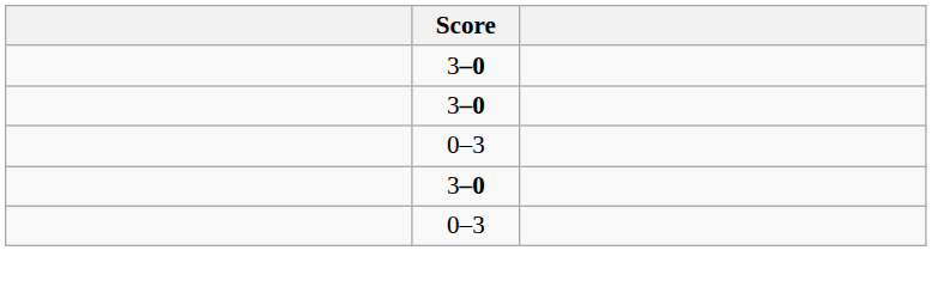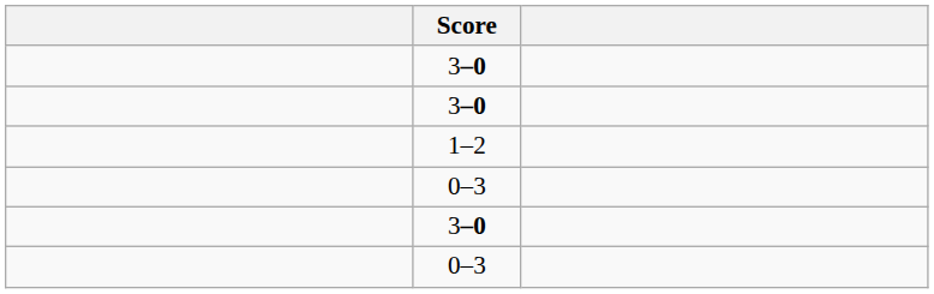+ row: 1–2
